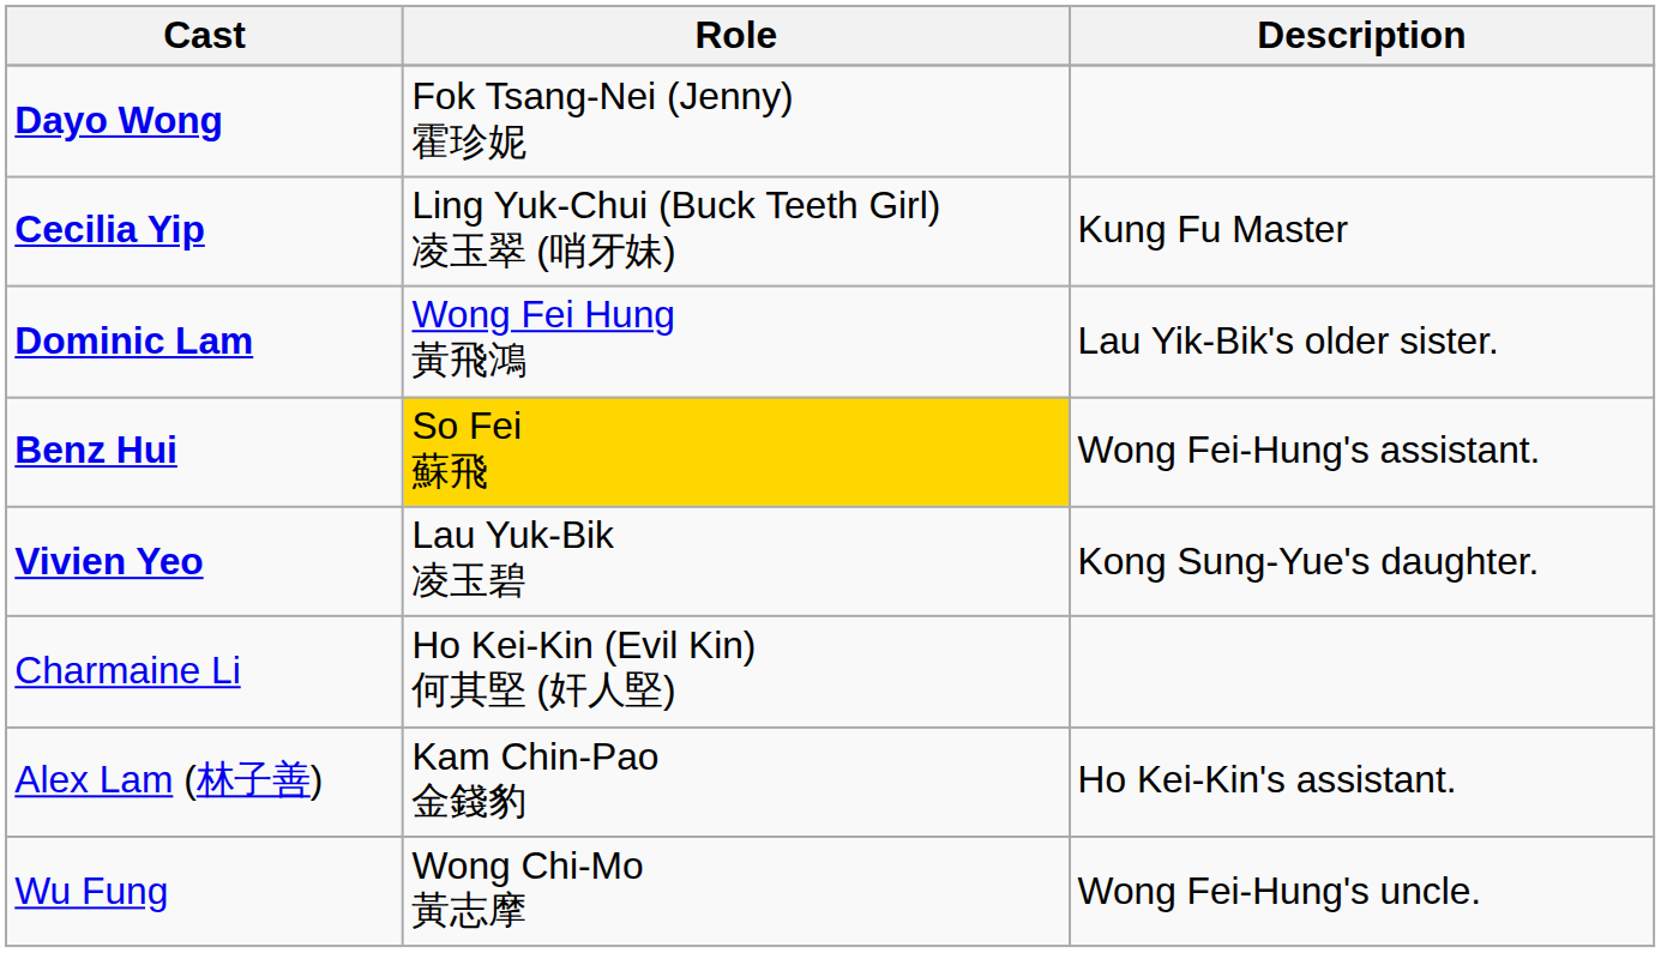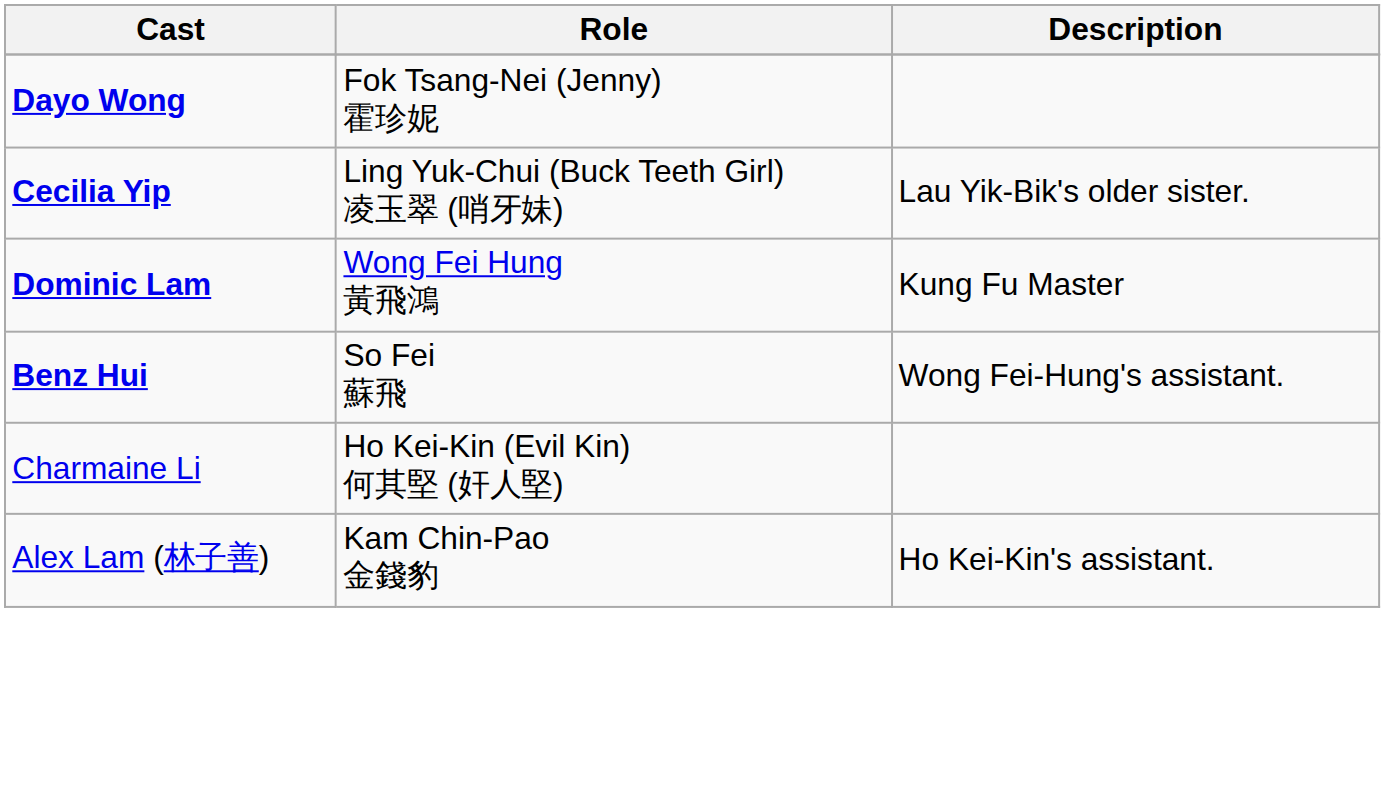Cecilia Yip | Description: Kung Fu Master -> Lau Yik-Bik's older sister.
Dominic Lam | Description: Lau Yik-Bik's older sister. -> Kung Fu Master
Benz Hui | Role: gold background -> no background
- row: Vivien Yeo | Lau Yuk-Bik 凌玉碧 | Kong Sung-Yue's daughter.
- row: Wu Fung | Wong Chi-Mo 黃志摩 | Wong Fei-Hung's uncle.
